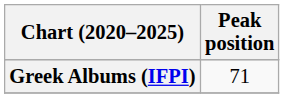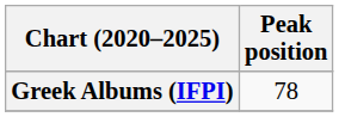Greek Albums (IFPI) | Peak position: 71 -> 78
